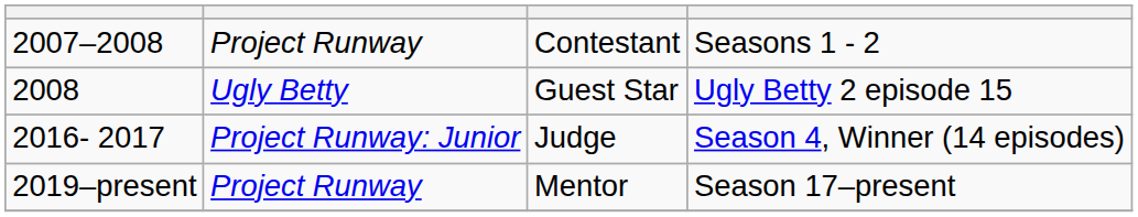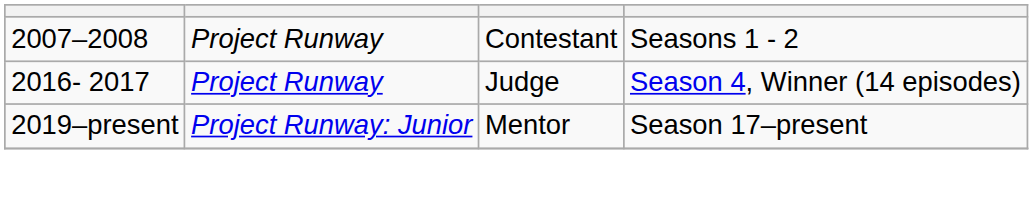- row: 2008 | Ugly Betty | Guest Star | Ugly Betty 2 episode 15
Judge | column 2: Project Runway: Junior -> Project Runway
Mentor | column 2: Project Runway -> Project Runway: Junior
